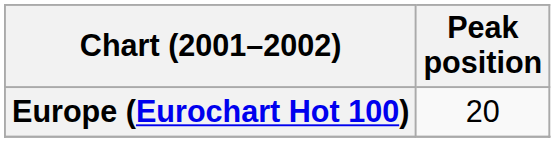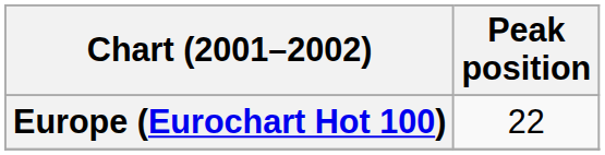Europe (Eurochart Hot 100) | Peak position: 20 -> 22
